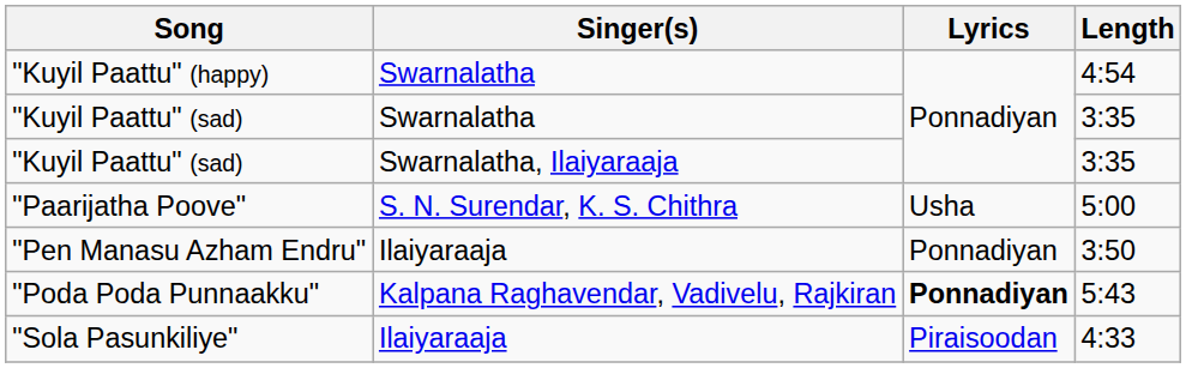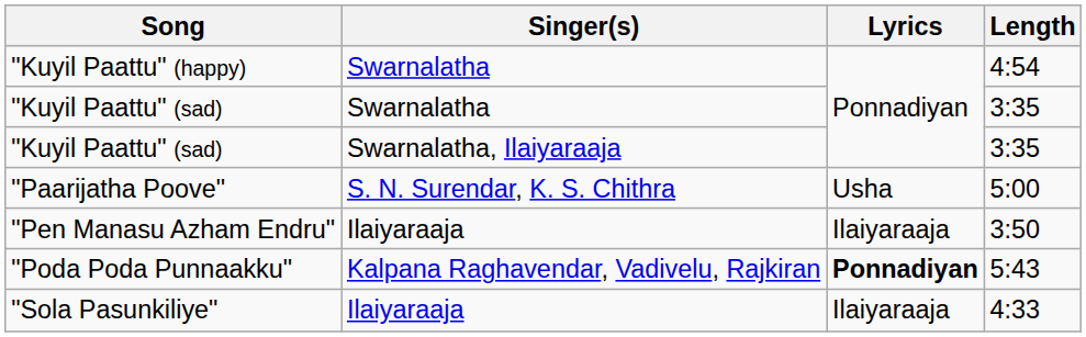"Pen Manasu Azham Endru" | Lyrics: Ponnadiyan -> Ilaiyaraaja
"Sola Pasunkiliye" | Lyrics: Piraisoodan -> Ilaiyaraaja
